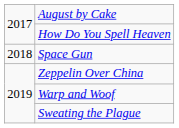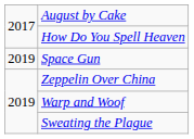Space Gun | column 1: 2018 -> 2019
